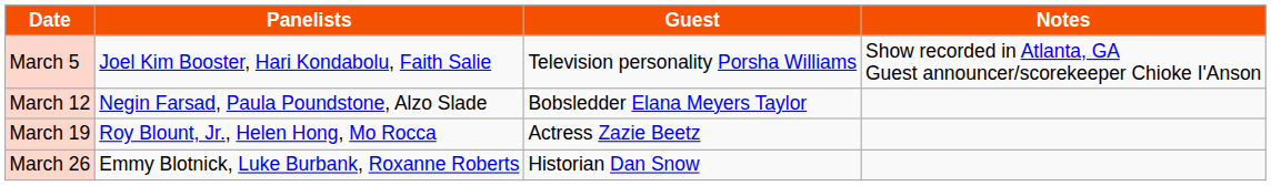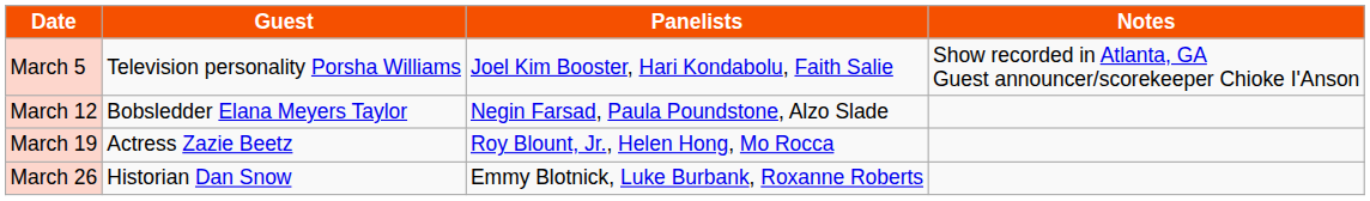columns swapped: Guest <-> Panelists
